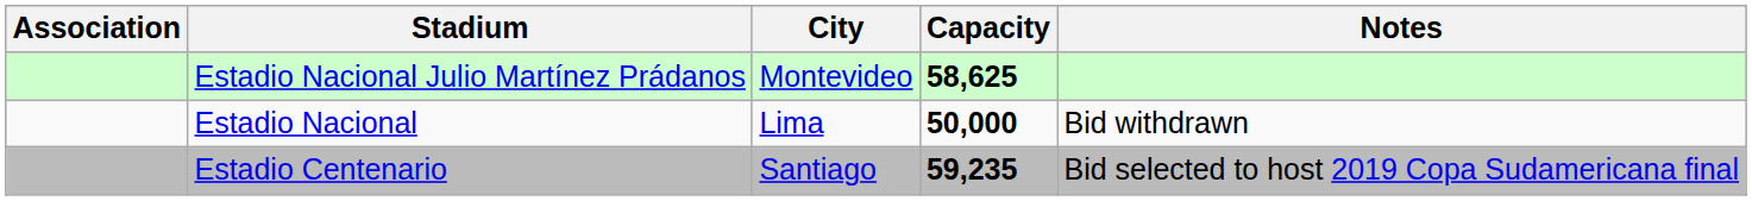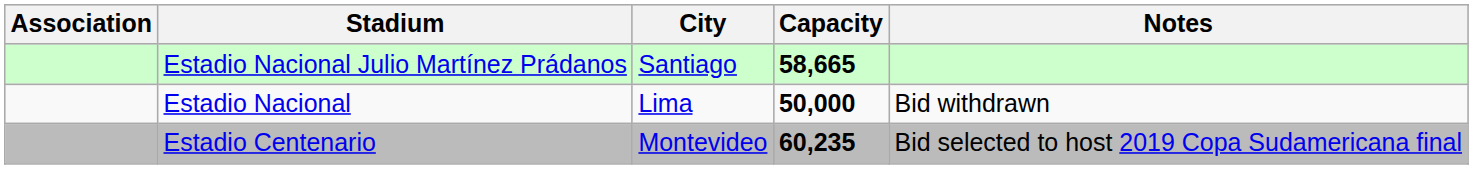Estadio Nacional Julio Martínez Prádanos | City: Montevideo -> Santiago
Estadio Nacional Julio Martínez Prádanos | Capacity: 58,625 -> 58,665
Estadio Centenario | City: Santiago -> Montevideo
Estadio Centenario | Capacity: 59,235 -> 60,235
